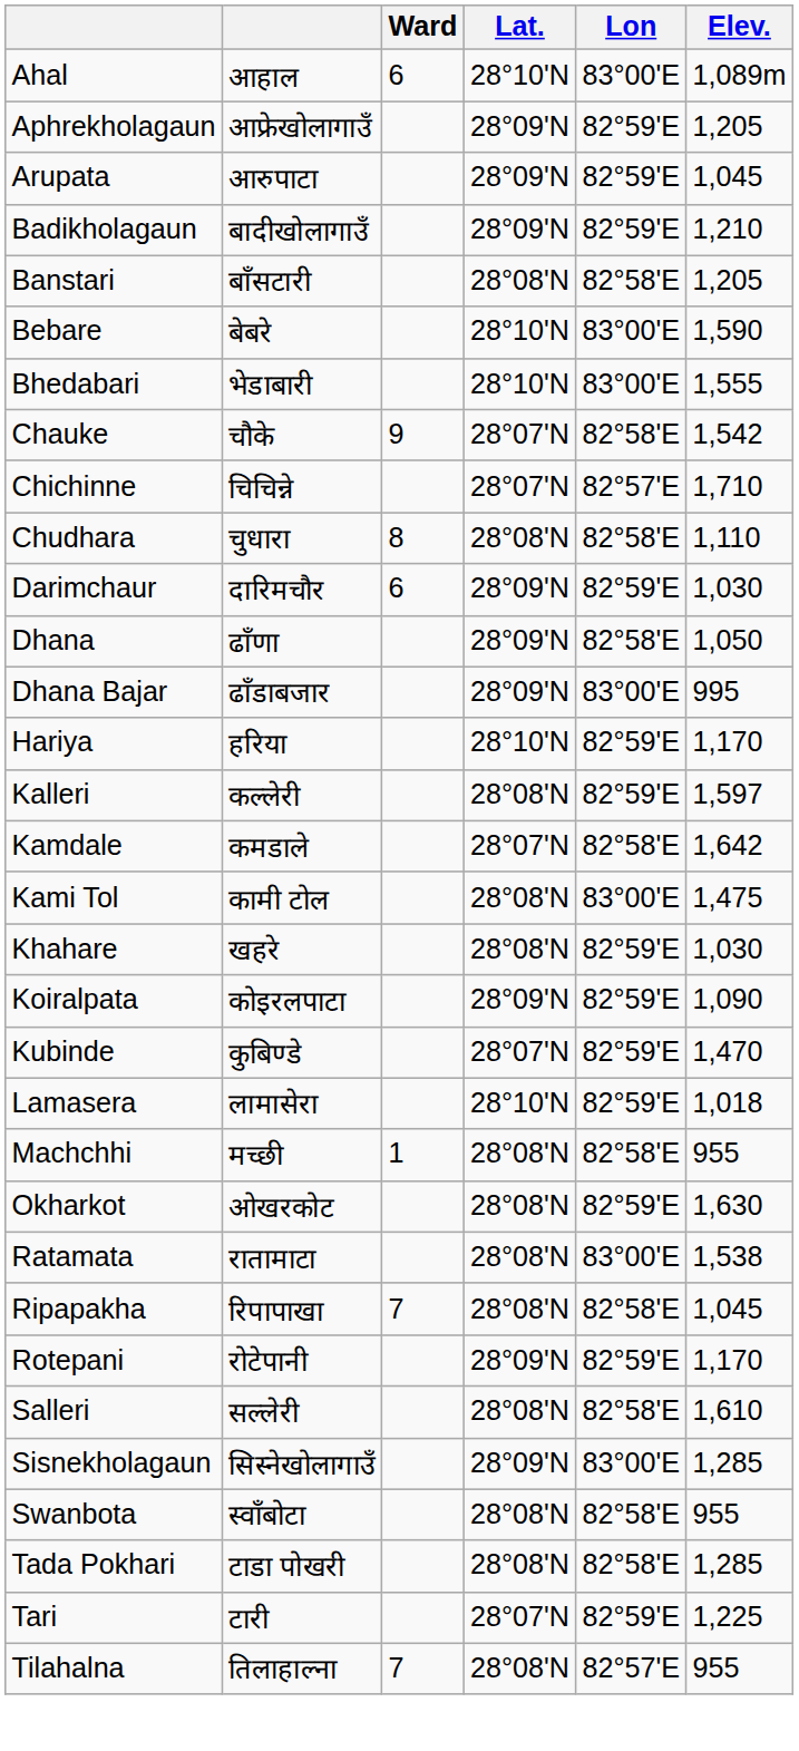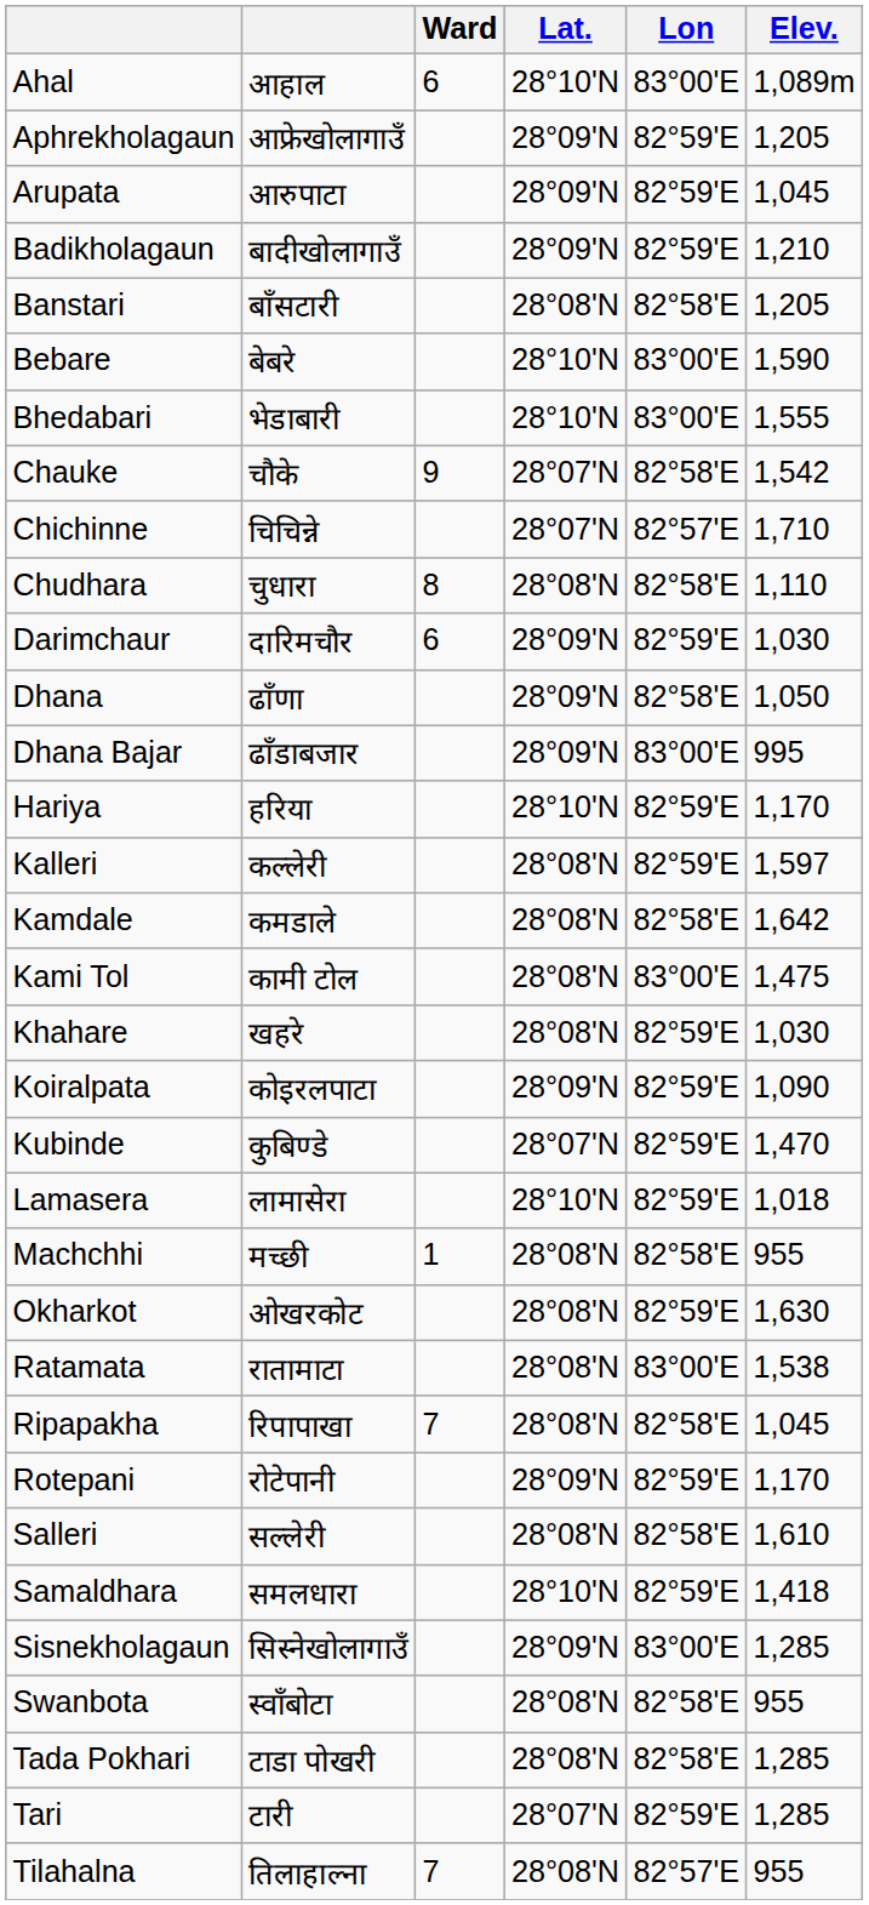Kamdale | Lat.: 28°07'N -> 28°08'N
+ row: Samaldhara | समलधारा | 28°10'N | 82°59'E | 1,418
Tari | Elev.: 1,225 -> 1,285
